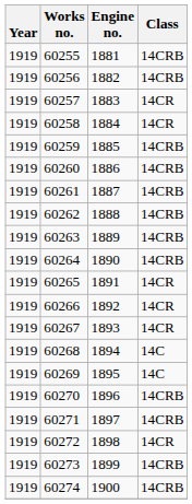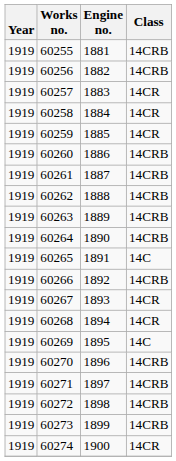60259 | Class: 14CRB -> 14CR
60265 | Class: 14CR -> 14C
60266 | Class: 14CR -> 14CRB
60268 | Class: 14C -> 14CR
60272 | Class: 14CR -> 14CRB
60274 | Class: 14CRB -> 14CR
